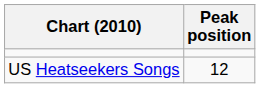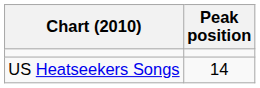US Heatseekers Songs | Peak position: 12 -> 14
